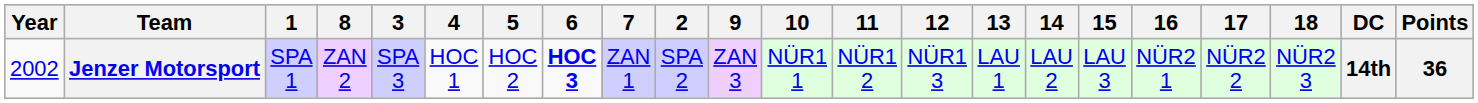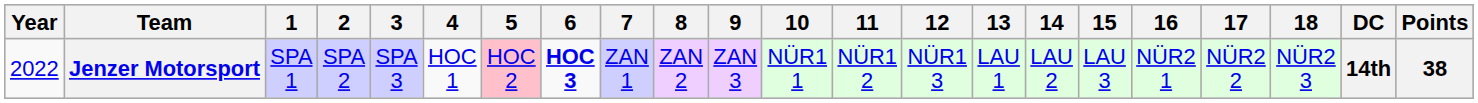columns swapped: 2 <-> 8
Jenzer Motorsport | Year: 2002 -> 2022
Jenzer Motorsport | 5: no background -> pink background
Jenzer Motorsport | Points: 36 -> 38
